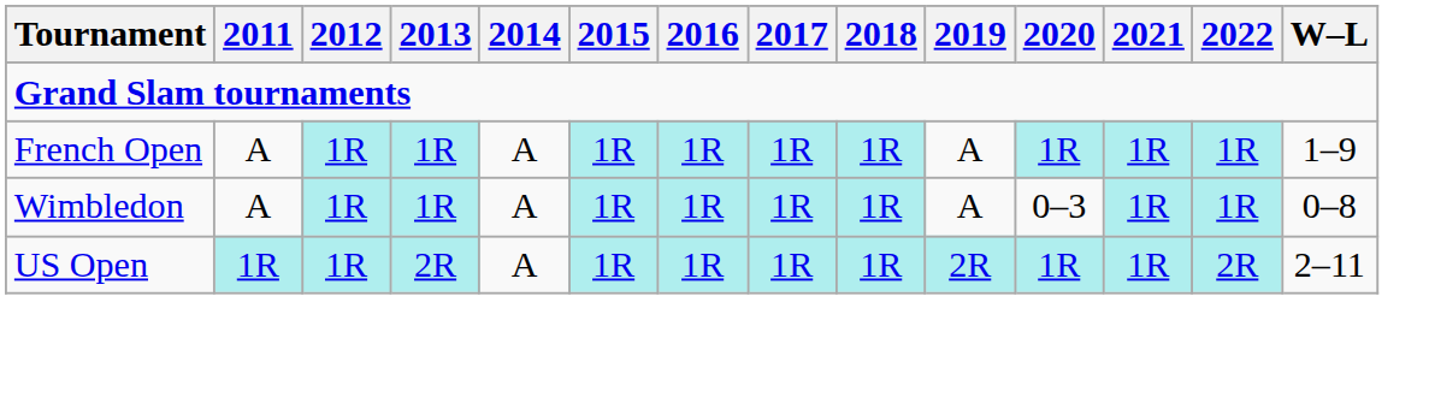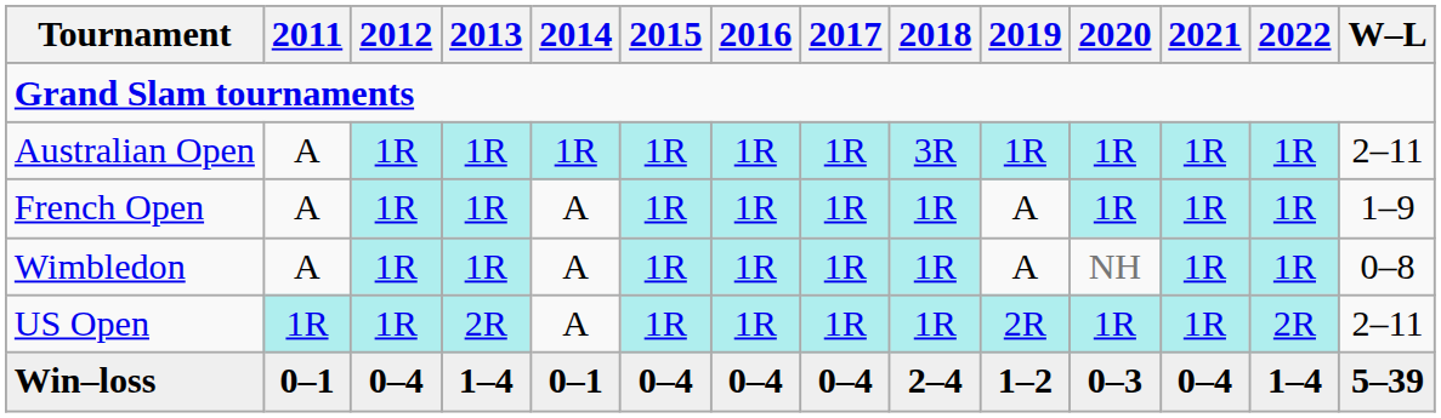+ row: Australian Open | A | 1R | 1R | 1R | 1R | 1R | 1R | 3R | 1R | 1R | 1R | 1R | 2–11
Wimbledon | 2020: 0–3 -> NH
+ row: Win–loss | 0–1 | 0–4 | 1–4 | 0–1 | 0–4 | 0–4 | 0–4 | 2–4 | 1–2 | 0–3 | 0–4 | 1–4 | 5–39
